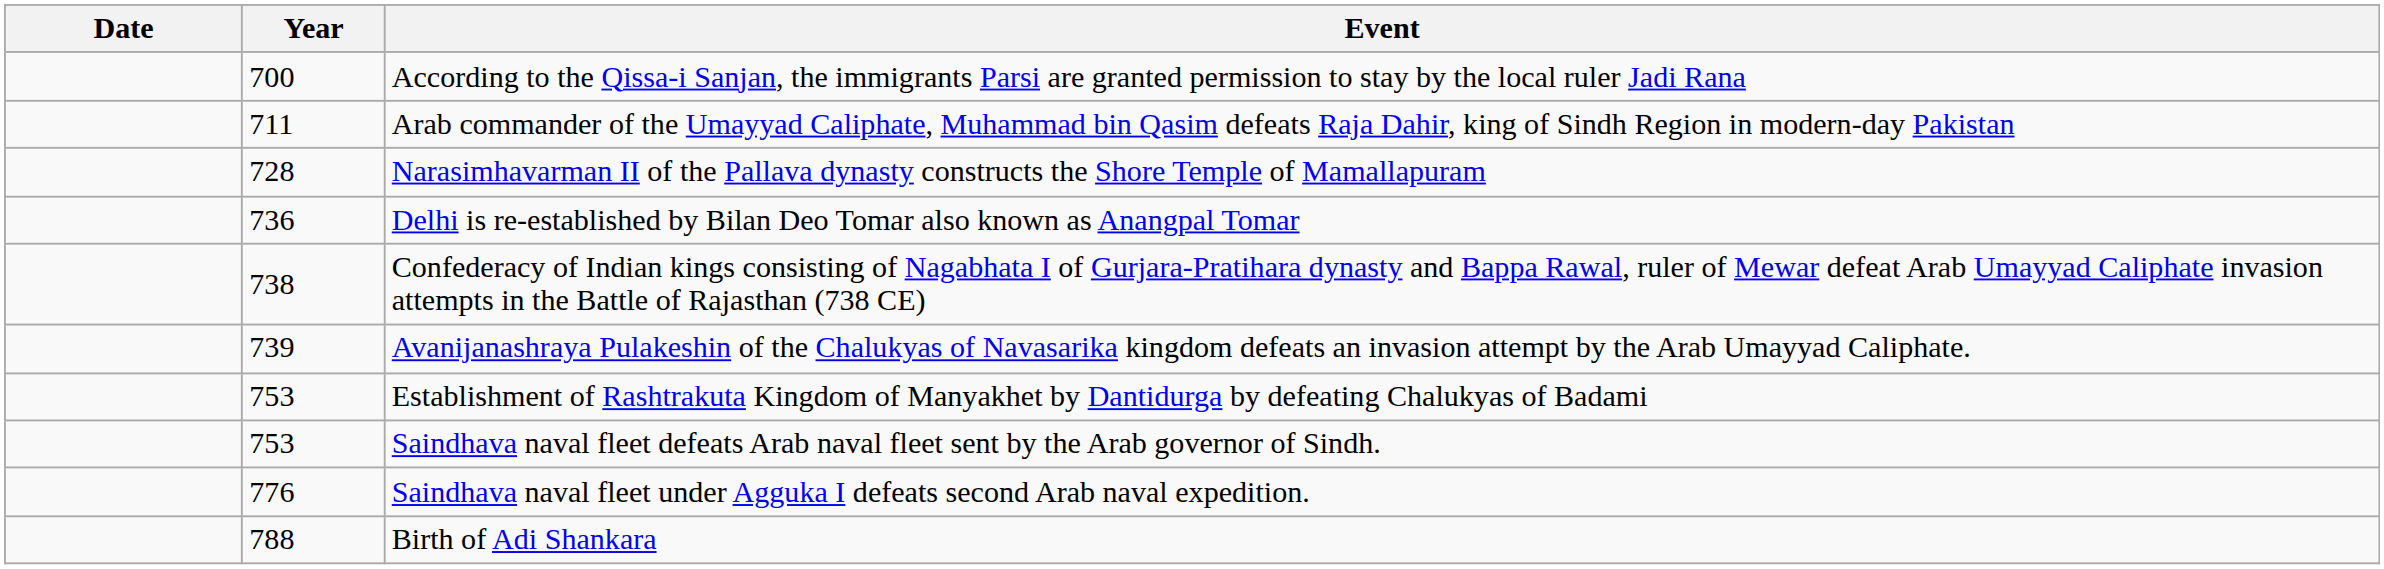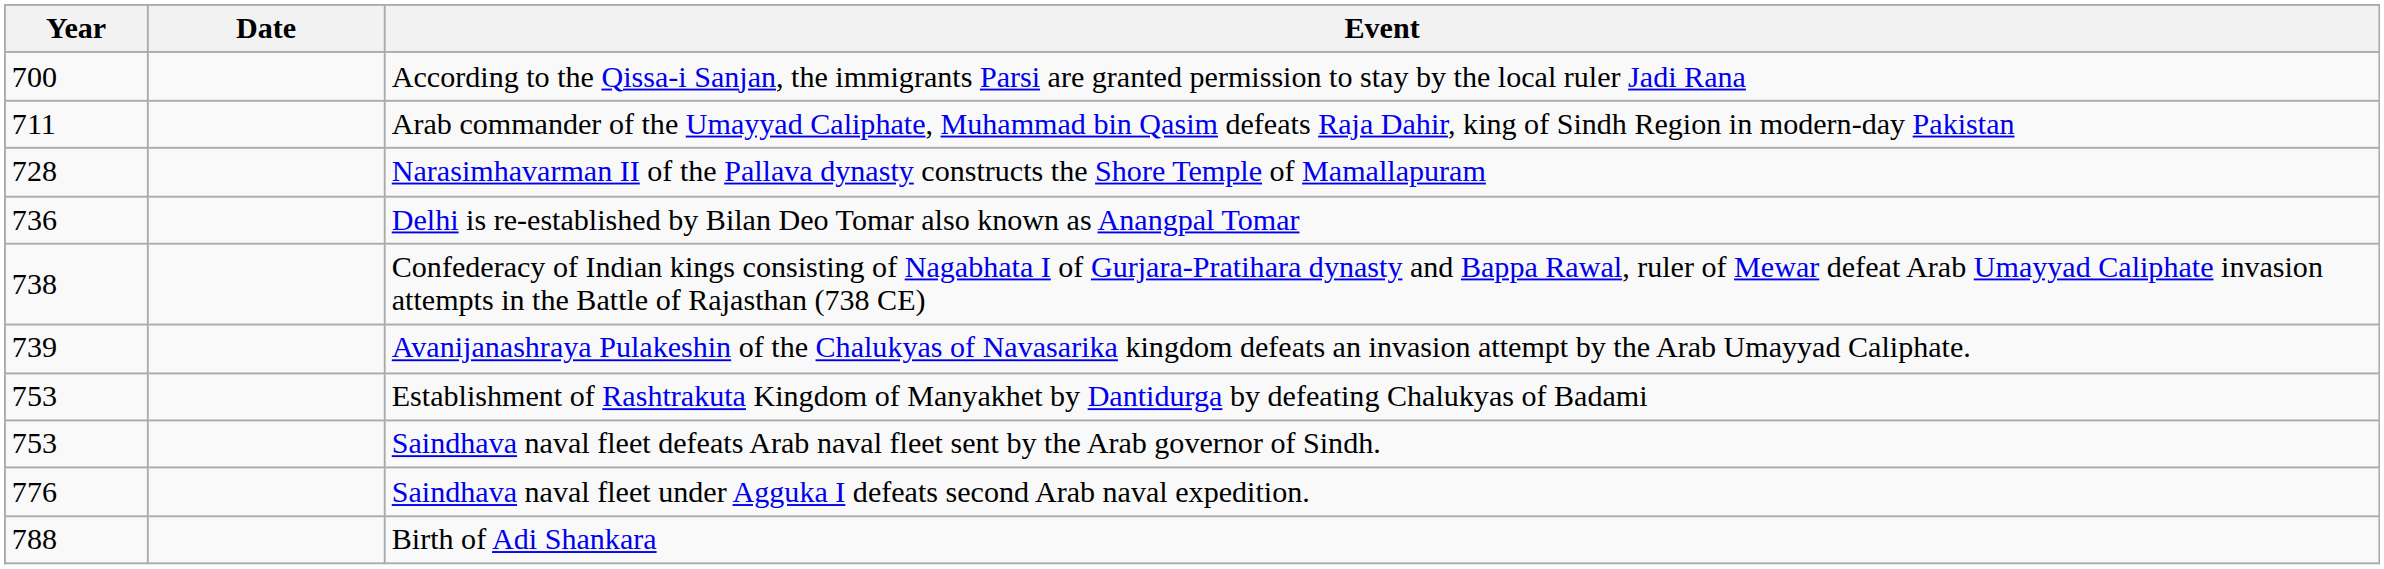columns swapped: Year <-> Date
